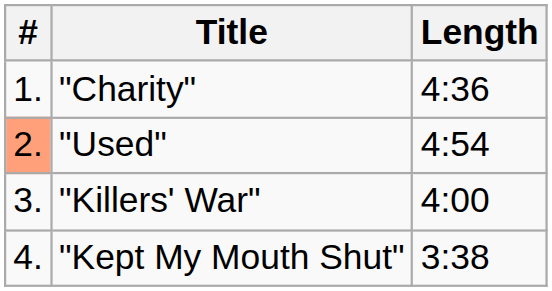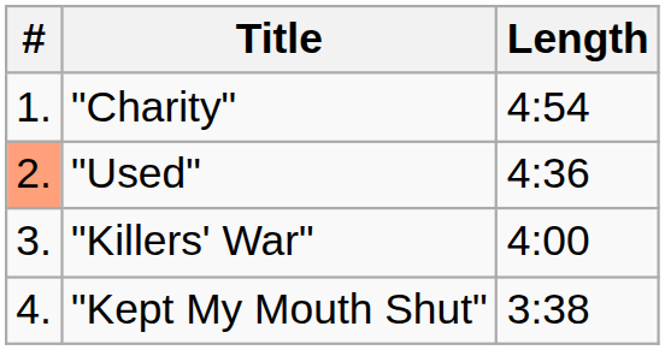"Charity" | Length: 4:36 -> 4:54
"Used" | Length: 4:54 -> 4:36
